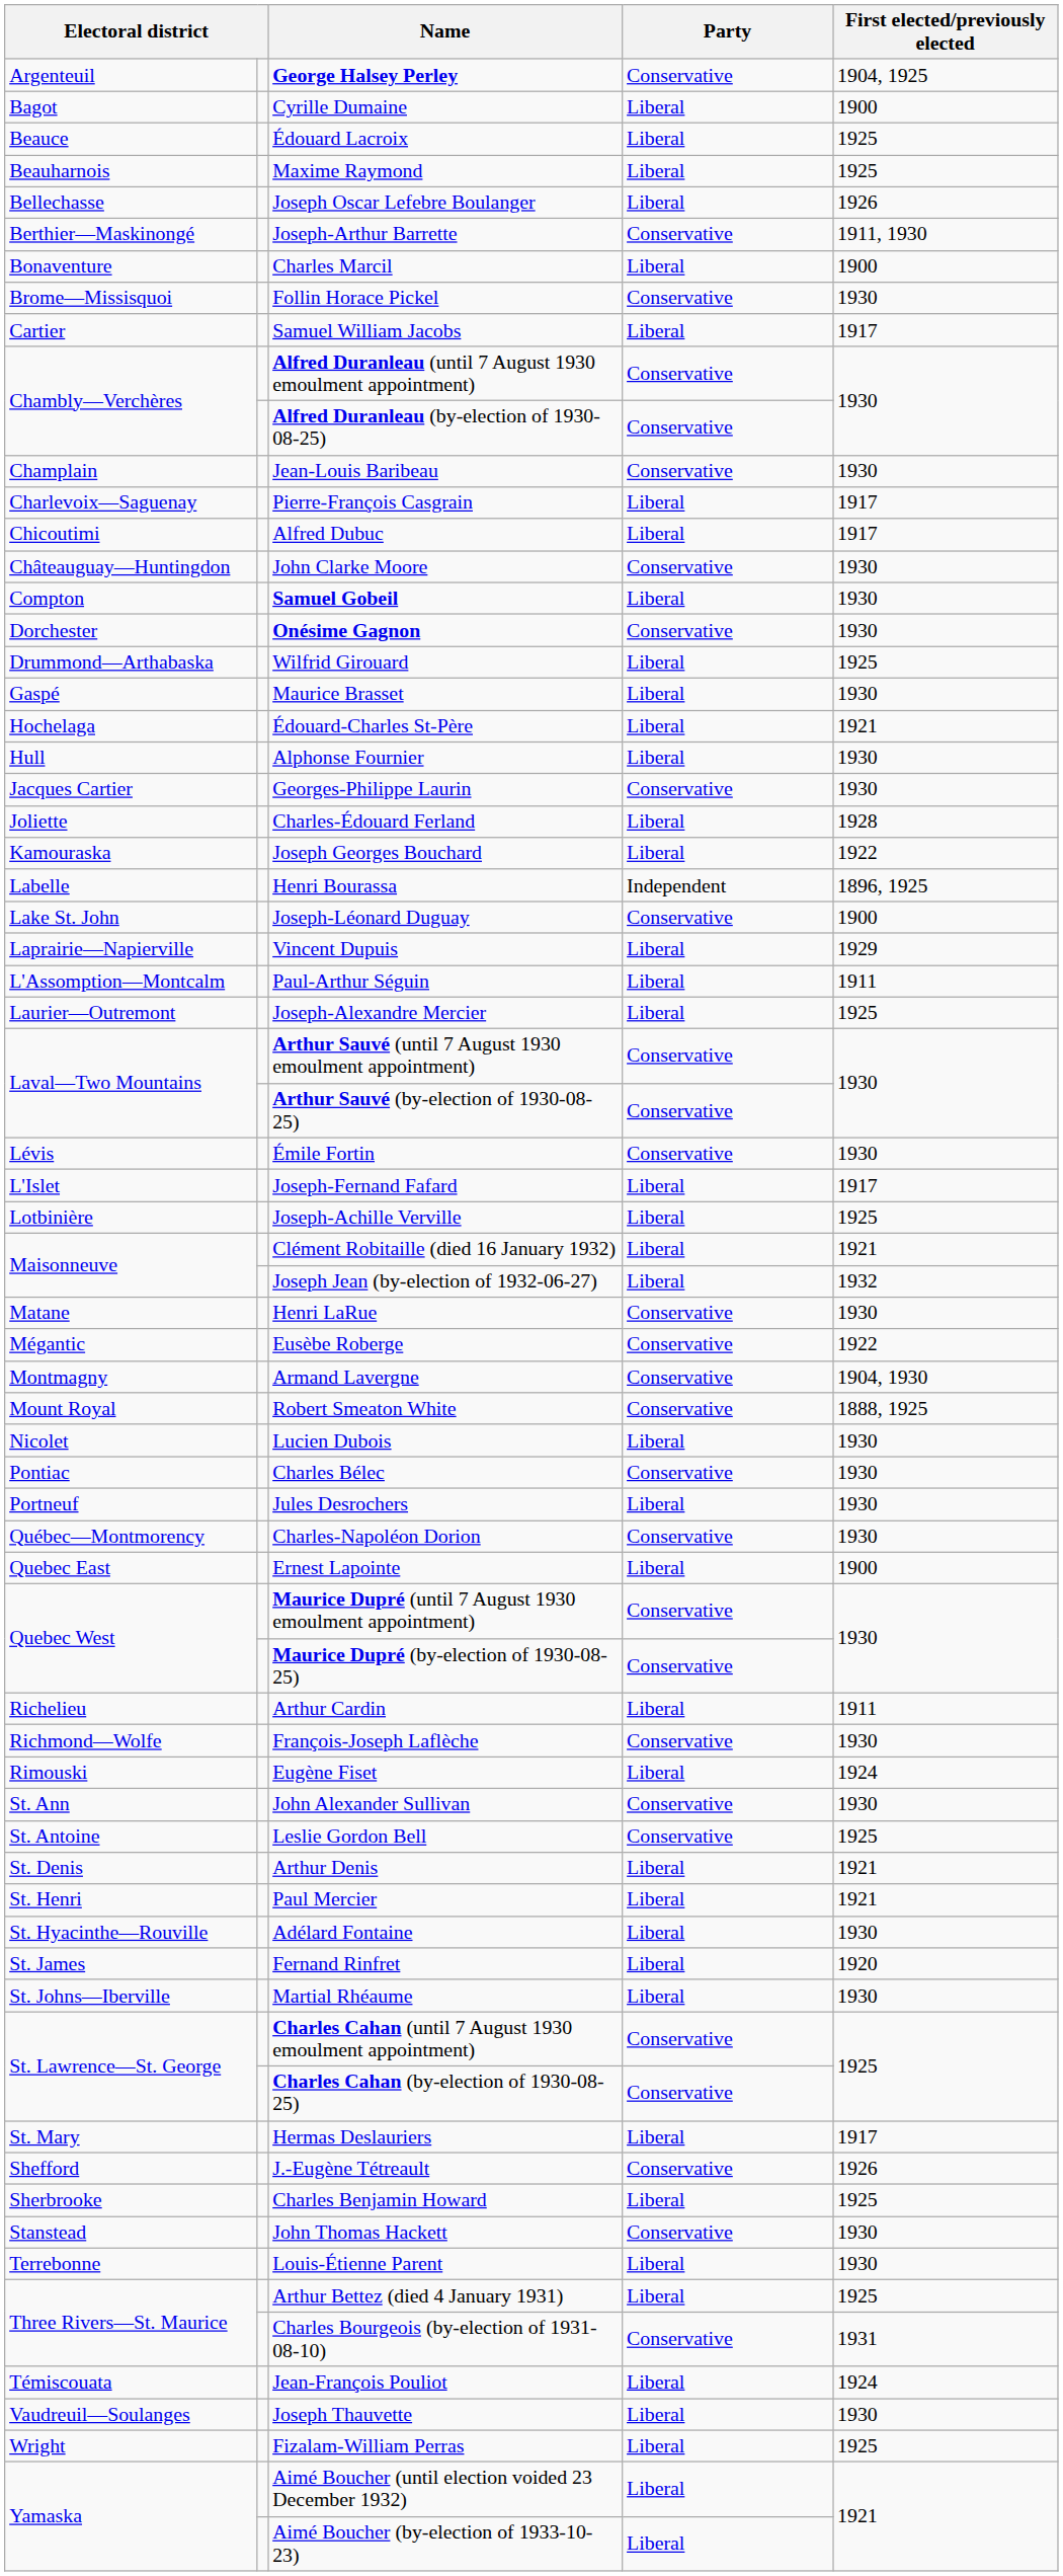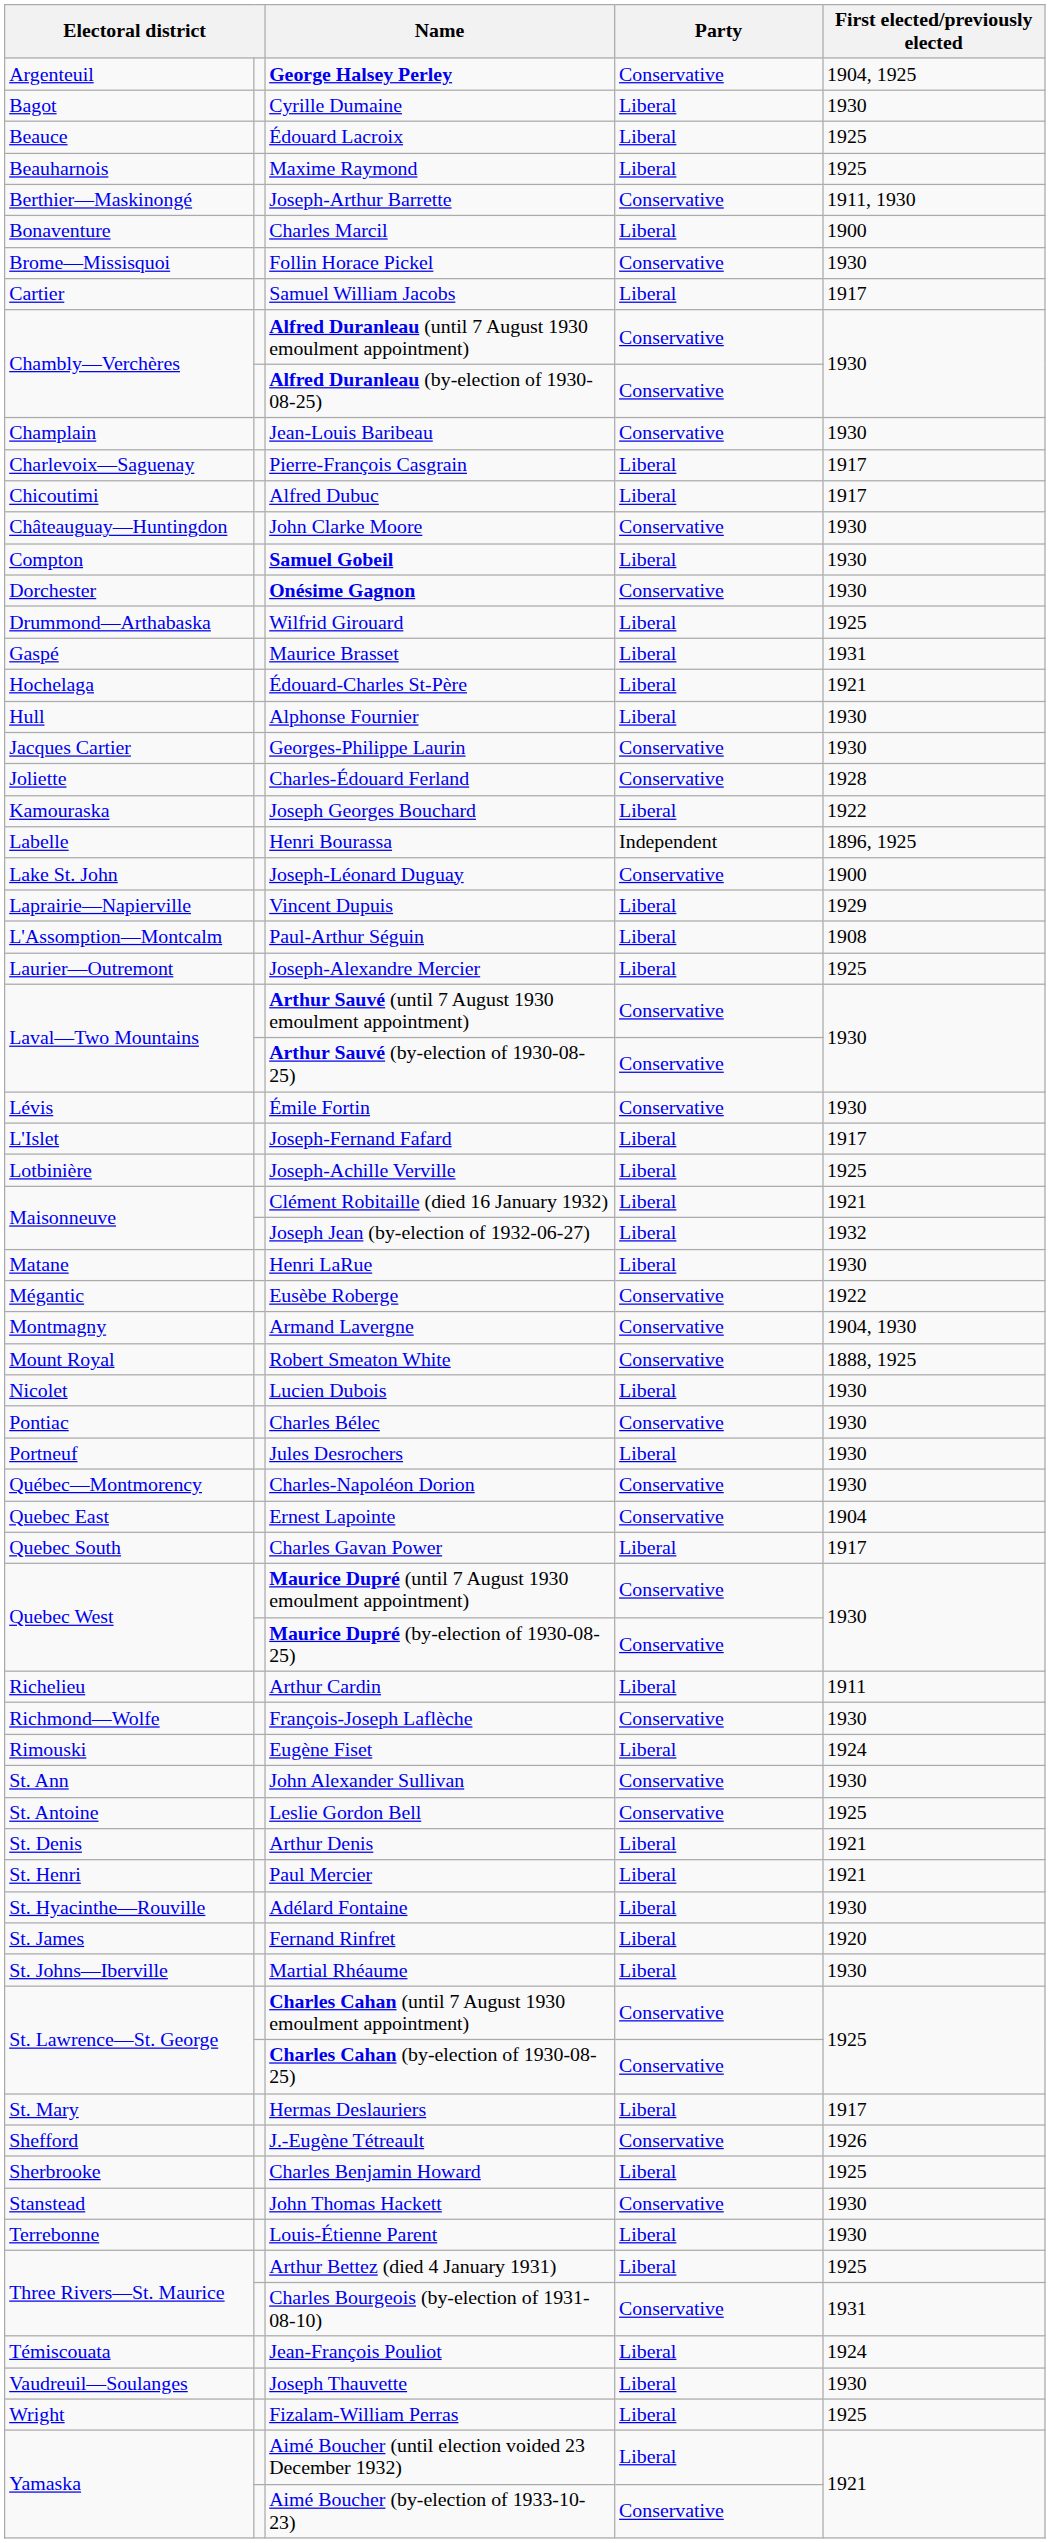Cyrille Dumaine | First elected/previously elected: 1900 -> 1930
- row: Bellechasse | Joseph Oscar Lefebre Boulanger | Liberal | 1926
Maurice Brasset | First elected/previously elected: 1930 -> 1931
Charles-Édouard Ferland | Party: Liberal -> Conservative
Paul-Arthur Séguin | First elected/previously elected: 1911 -> 1908
Henri LaRue | Party: Conservative -> Liberal
Ernest Lapointe | Party: Liberal -> Conservative
Ernest Lapointe | First elected/previously elected: 1900 -> 1904
+ row: Quebec South | Charles Gavan Power | Liberal | 1917
Aimé Boucher (by-election of 1933-10-23) | Party: Liberal -> Conservative
